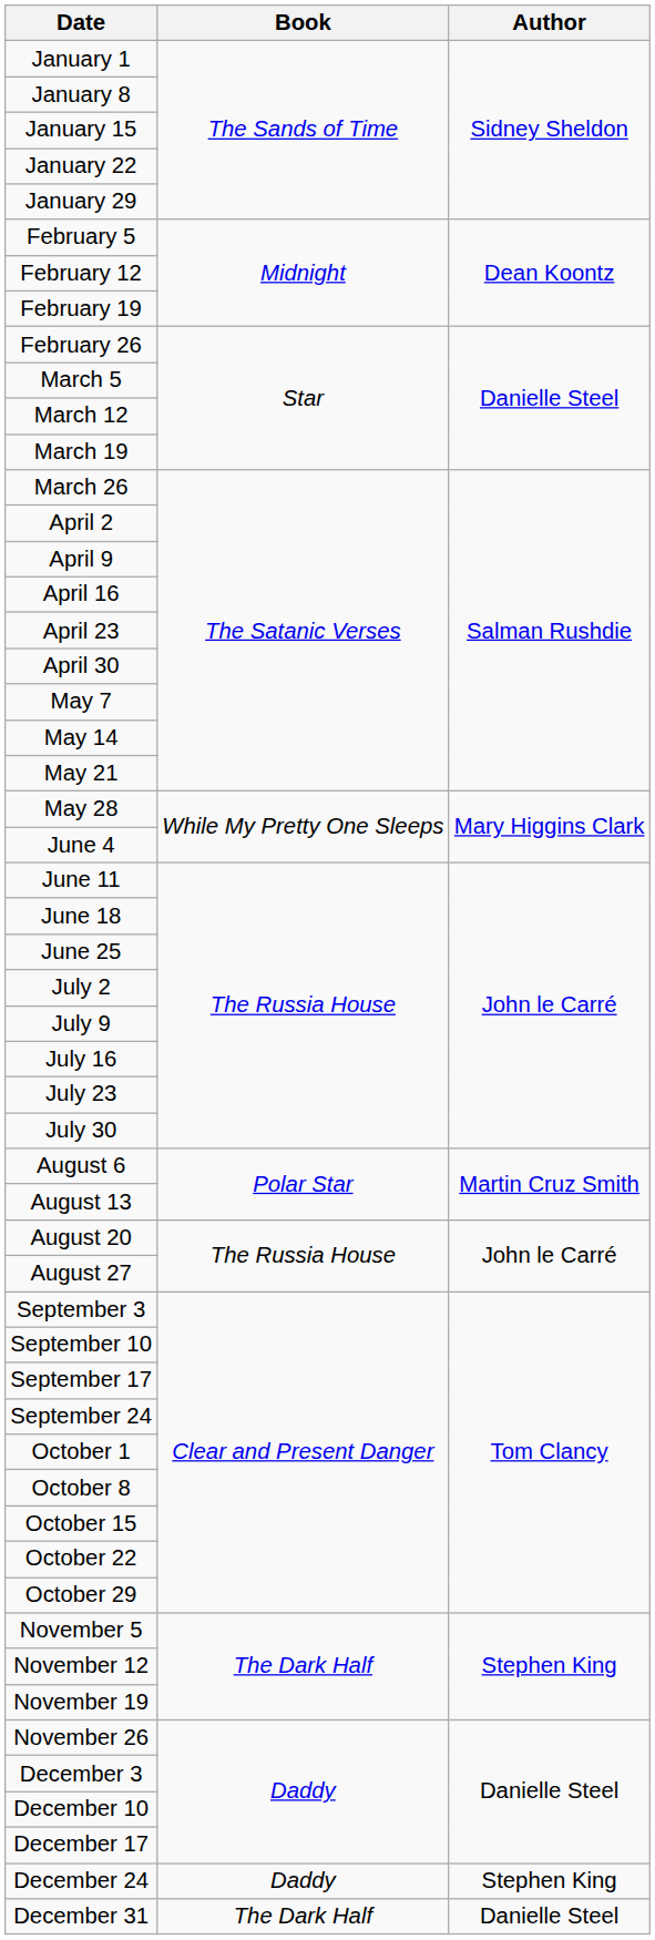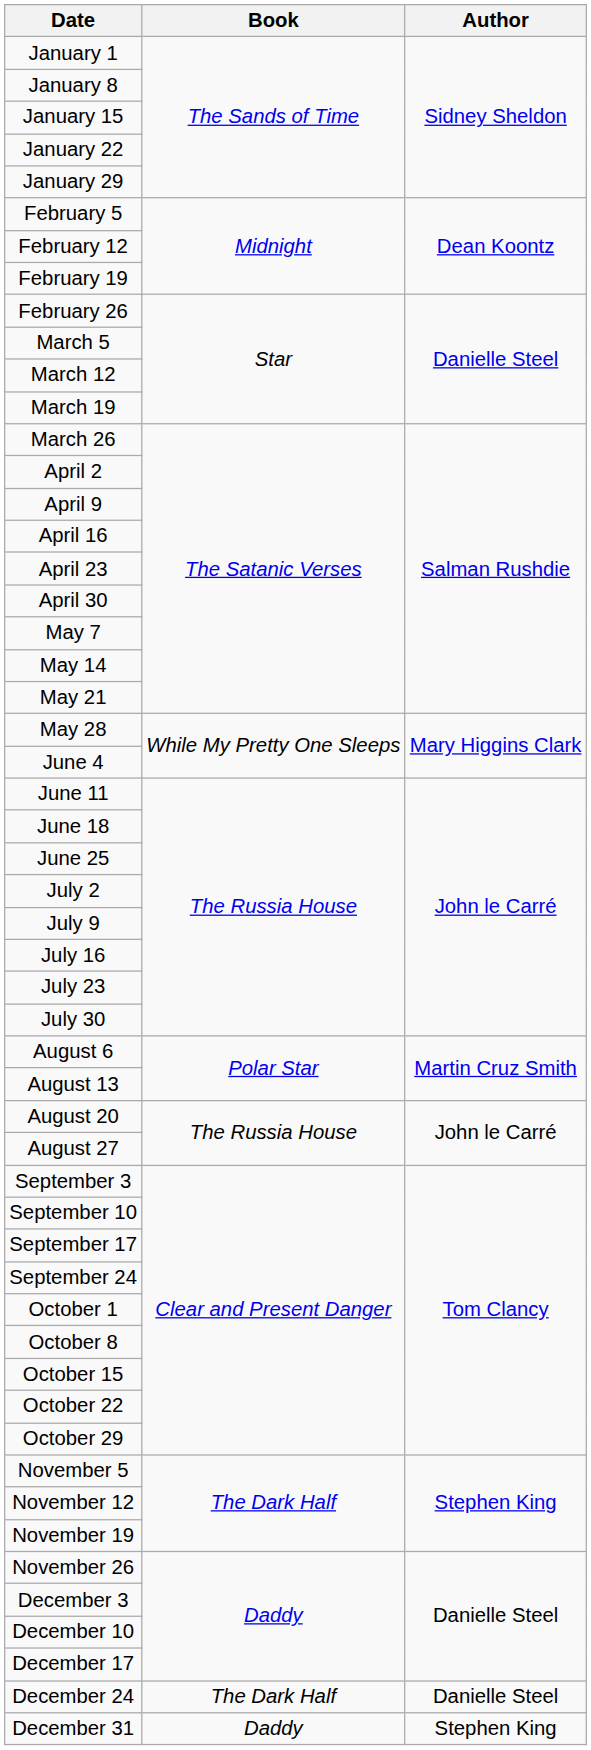December 24 | Book: Daddy -> The Dark Half
December 24 | Author: Stephen King -> Danielle Steel
December 31 | Book: The Dark Half -> Daddy
December 31 | Author: Danielle Steel -> Stephen King
